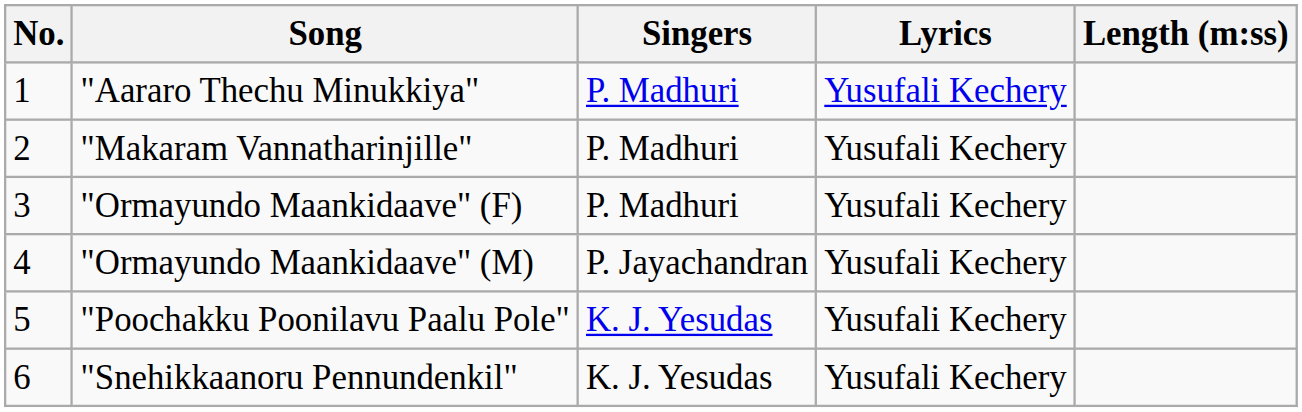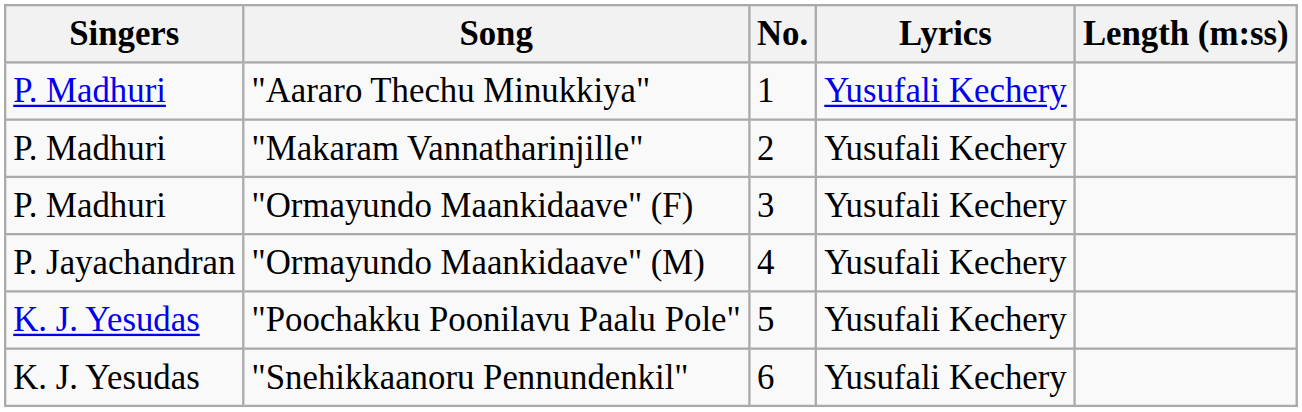columns swapped: No. <-> Singers
